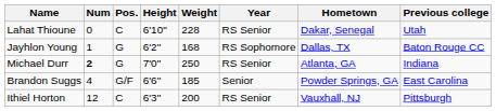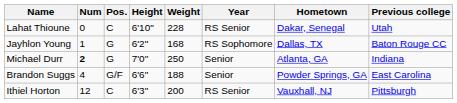Michael Durr | Year: RS Senior -> Senior
Brandon Suggs | Weight: 185 -> 188
